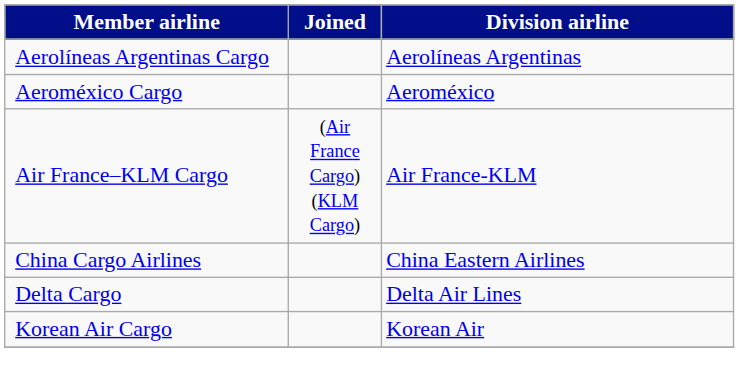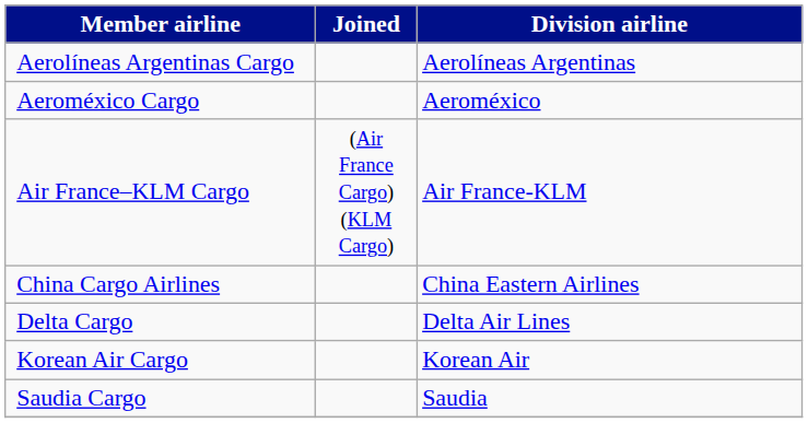+ row: Saudia Cargo | Saudia
